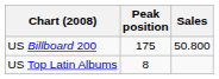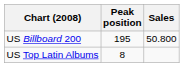US Billboard 200 | Peak position: 175 -> 195
